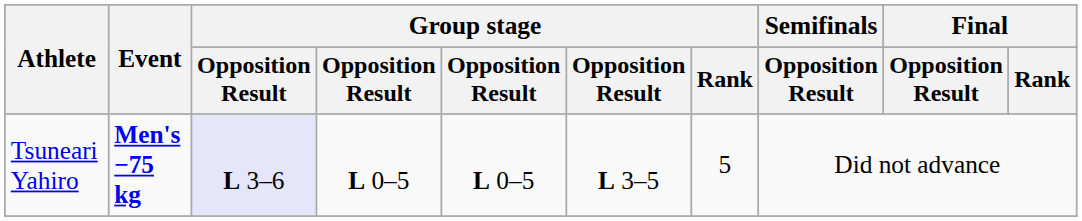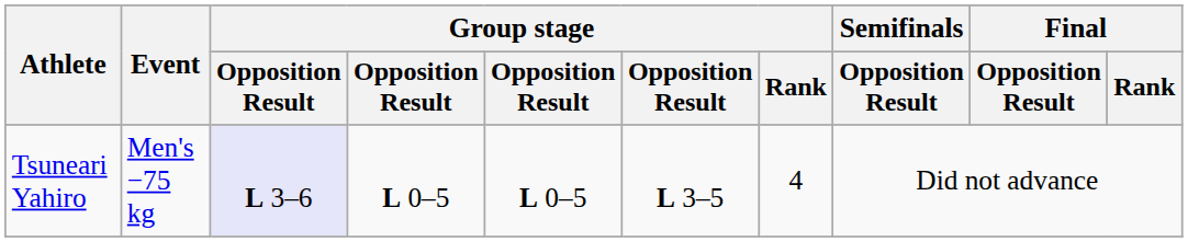Tsuneari Yahiro | Event: bold -> normal
Tsuneari Yahiro | Group stage / Rank: 5 -> 4
